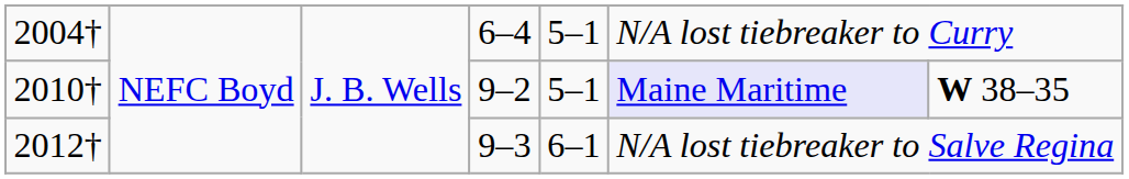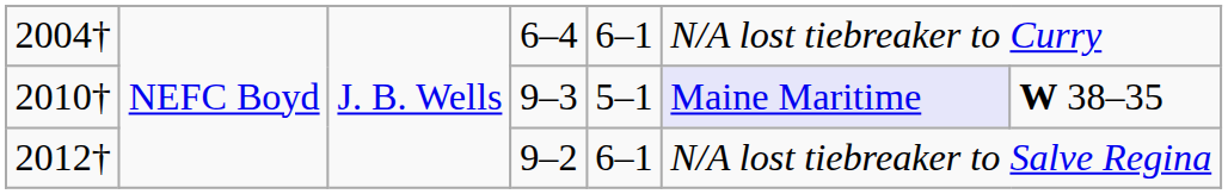2004† | column 5: 5–1 -> 6–1
2010† | column 4: 9–2 -> 9–3
2012† | column 4: 9–3 -> 9–2
